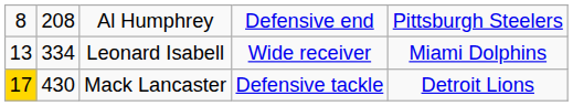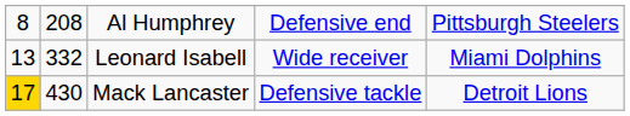Leonard Isabell | column 2: 334 -> 332
